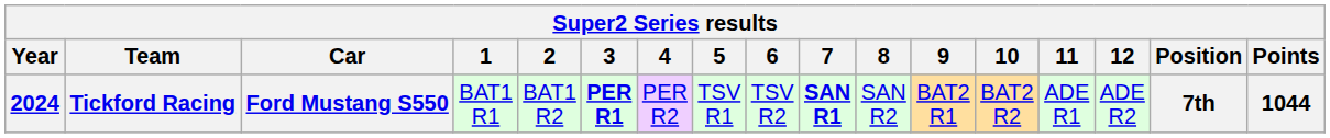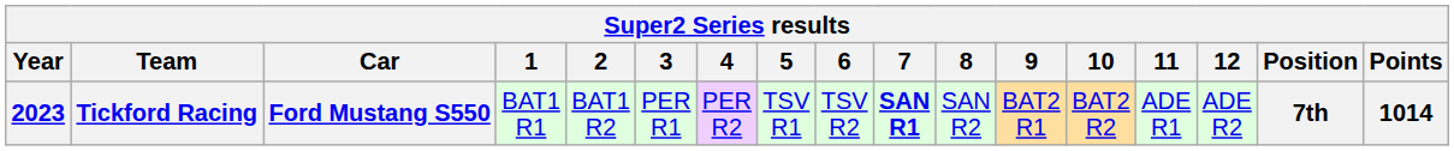Tickford Racing | Year: 2024 -> 2023
Tickford Racing | 3: bold -> normal
Tickford Racing | Points: 1044 -> 1014
